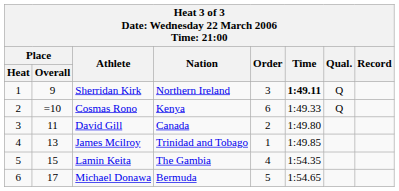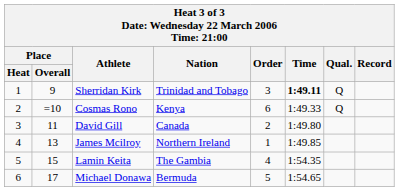Sherridan Kirk | Nation: Northern Ireland -> Trinidad and Tobago
James Mcilroy | Nation: Trinidad and Tobago -> Northern Ireland
